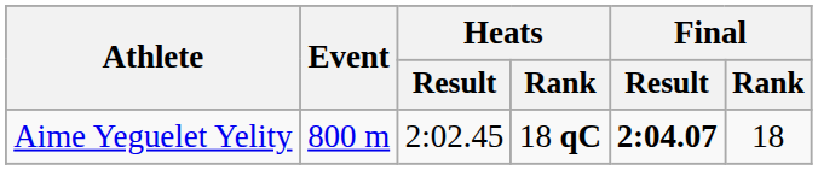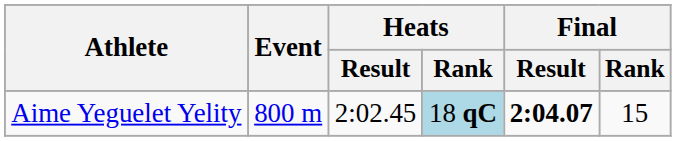Aime Yeguelet Yelity | Heats / Rank: no background -> lightblue background
Aime Yeguelet Yelity | Final / Rank: 18 -> 15
